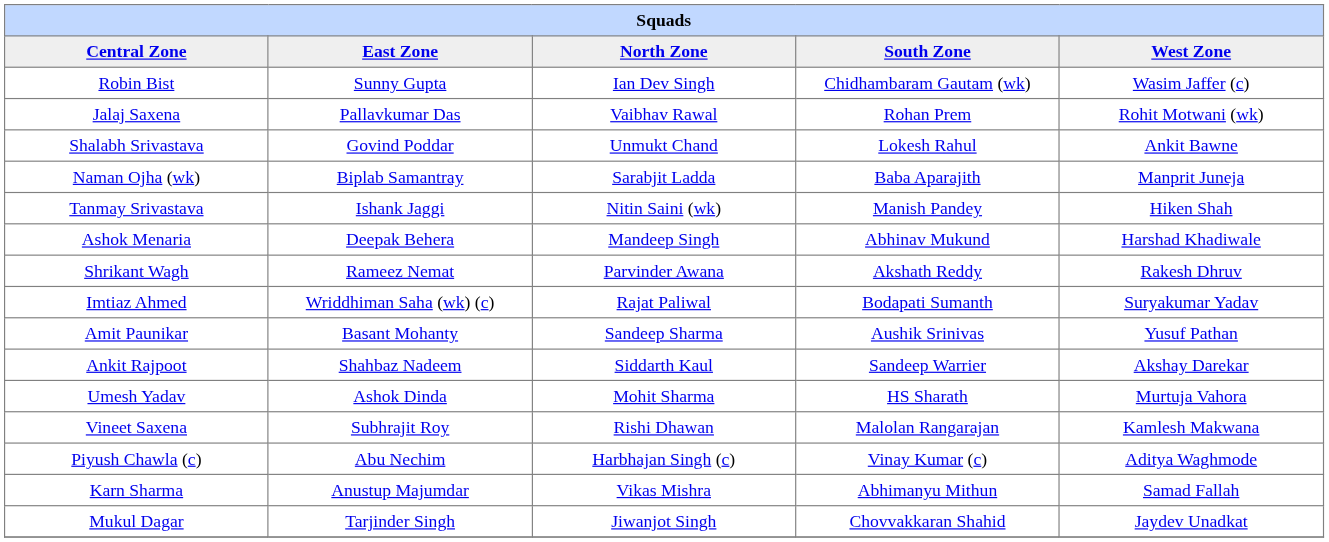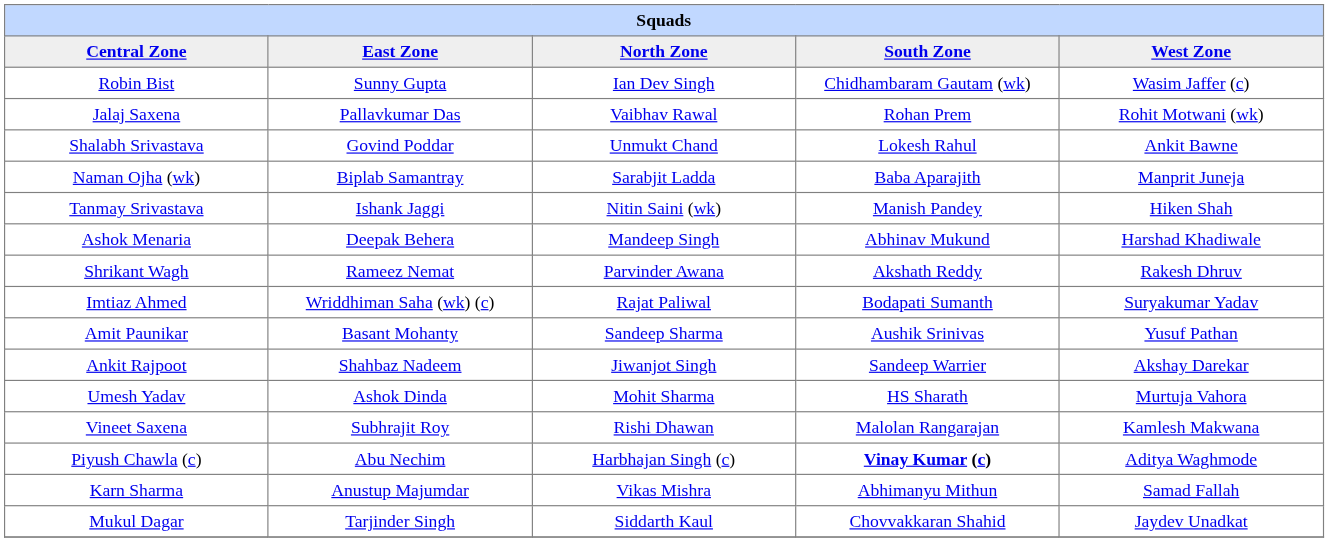Ankit Rajpoot | North Zone: Siddarth Kaul -> Jiwanjot Singh
Piyush Chawla (c) | South Zone: normal -> bold
Mukul Dagar | North Zone: Jiwanjot Singh -> Siddarth Kaul
